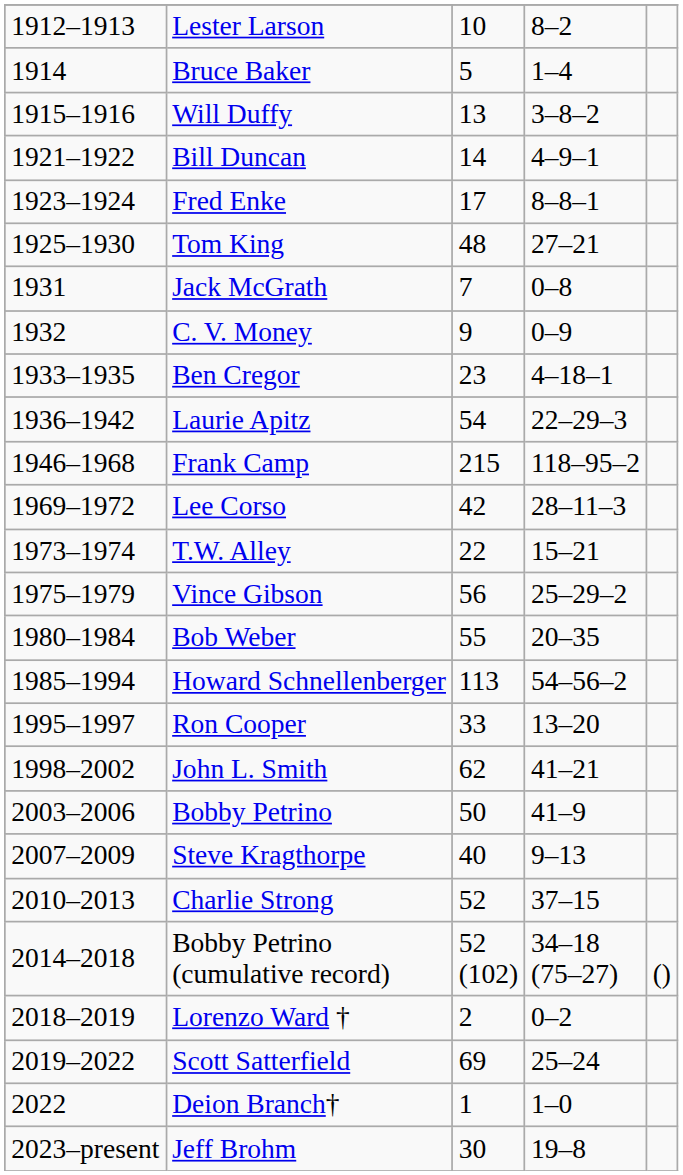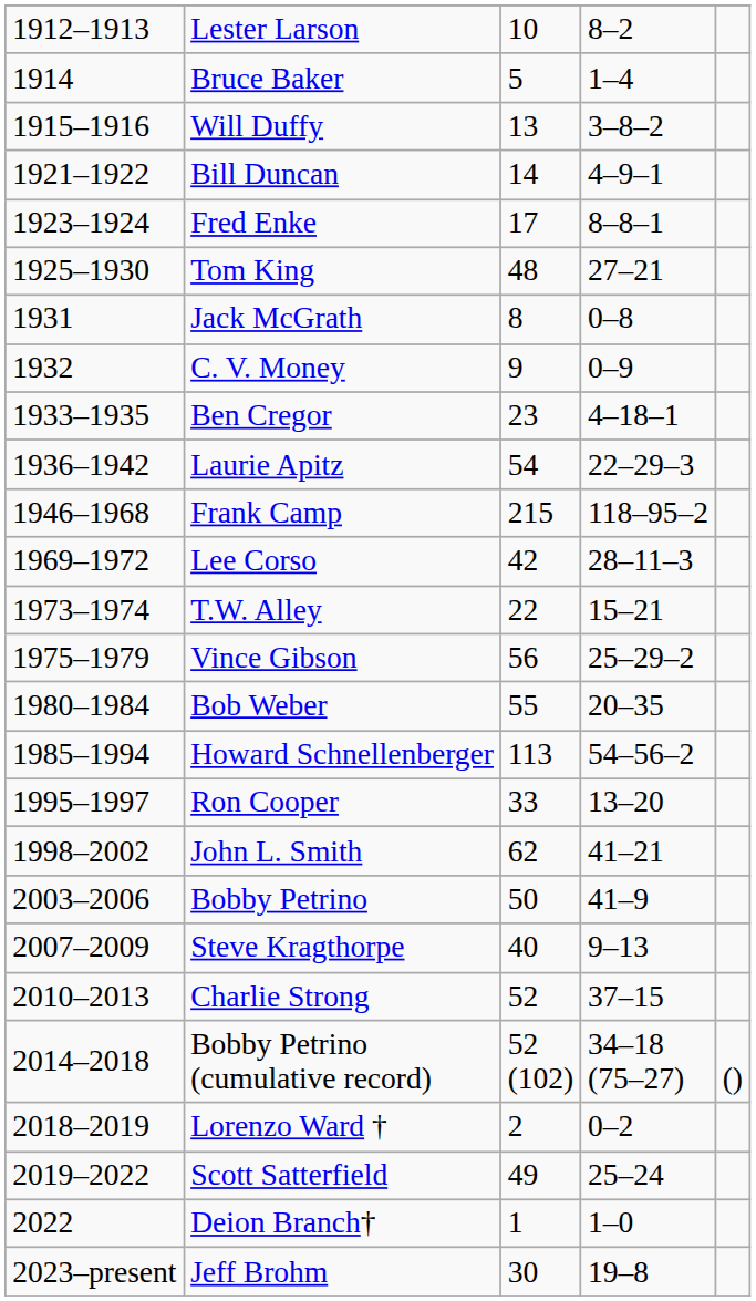Jack McGrath | column 3: 7 -> 8
Scott Satterfield | column 3: 69 -> 49
